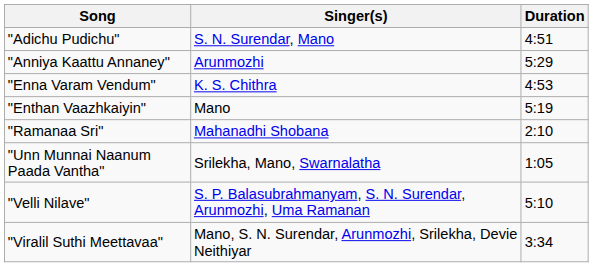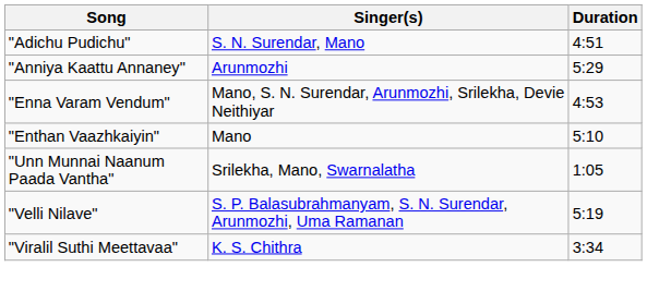"Enna Varam Vendum" | Singer(s): K. S. Chithra -> Mano, S. N. Surendar, Arunmozhi, Srilekha, Devie Neithiyar
"Enthan Vaazhkaiyin" | Duration: 5:19 -> 5:10
- row: "Ramanaa Sri" | Mahanadhi Shobana | 2:10
"Velli Nilave" | Duration: 5:10 -> 5:19
"Viralil Suthi Meettavaa" | Singer(s): Mano, S. N. Surendar, Arunmozhi, Srilekha, Devie Neithiyar -> K. S. Chithra
